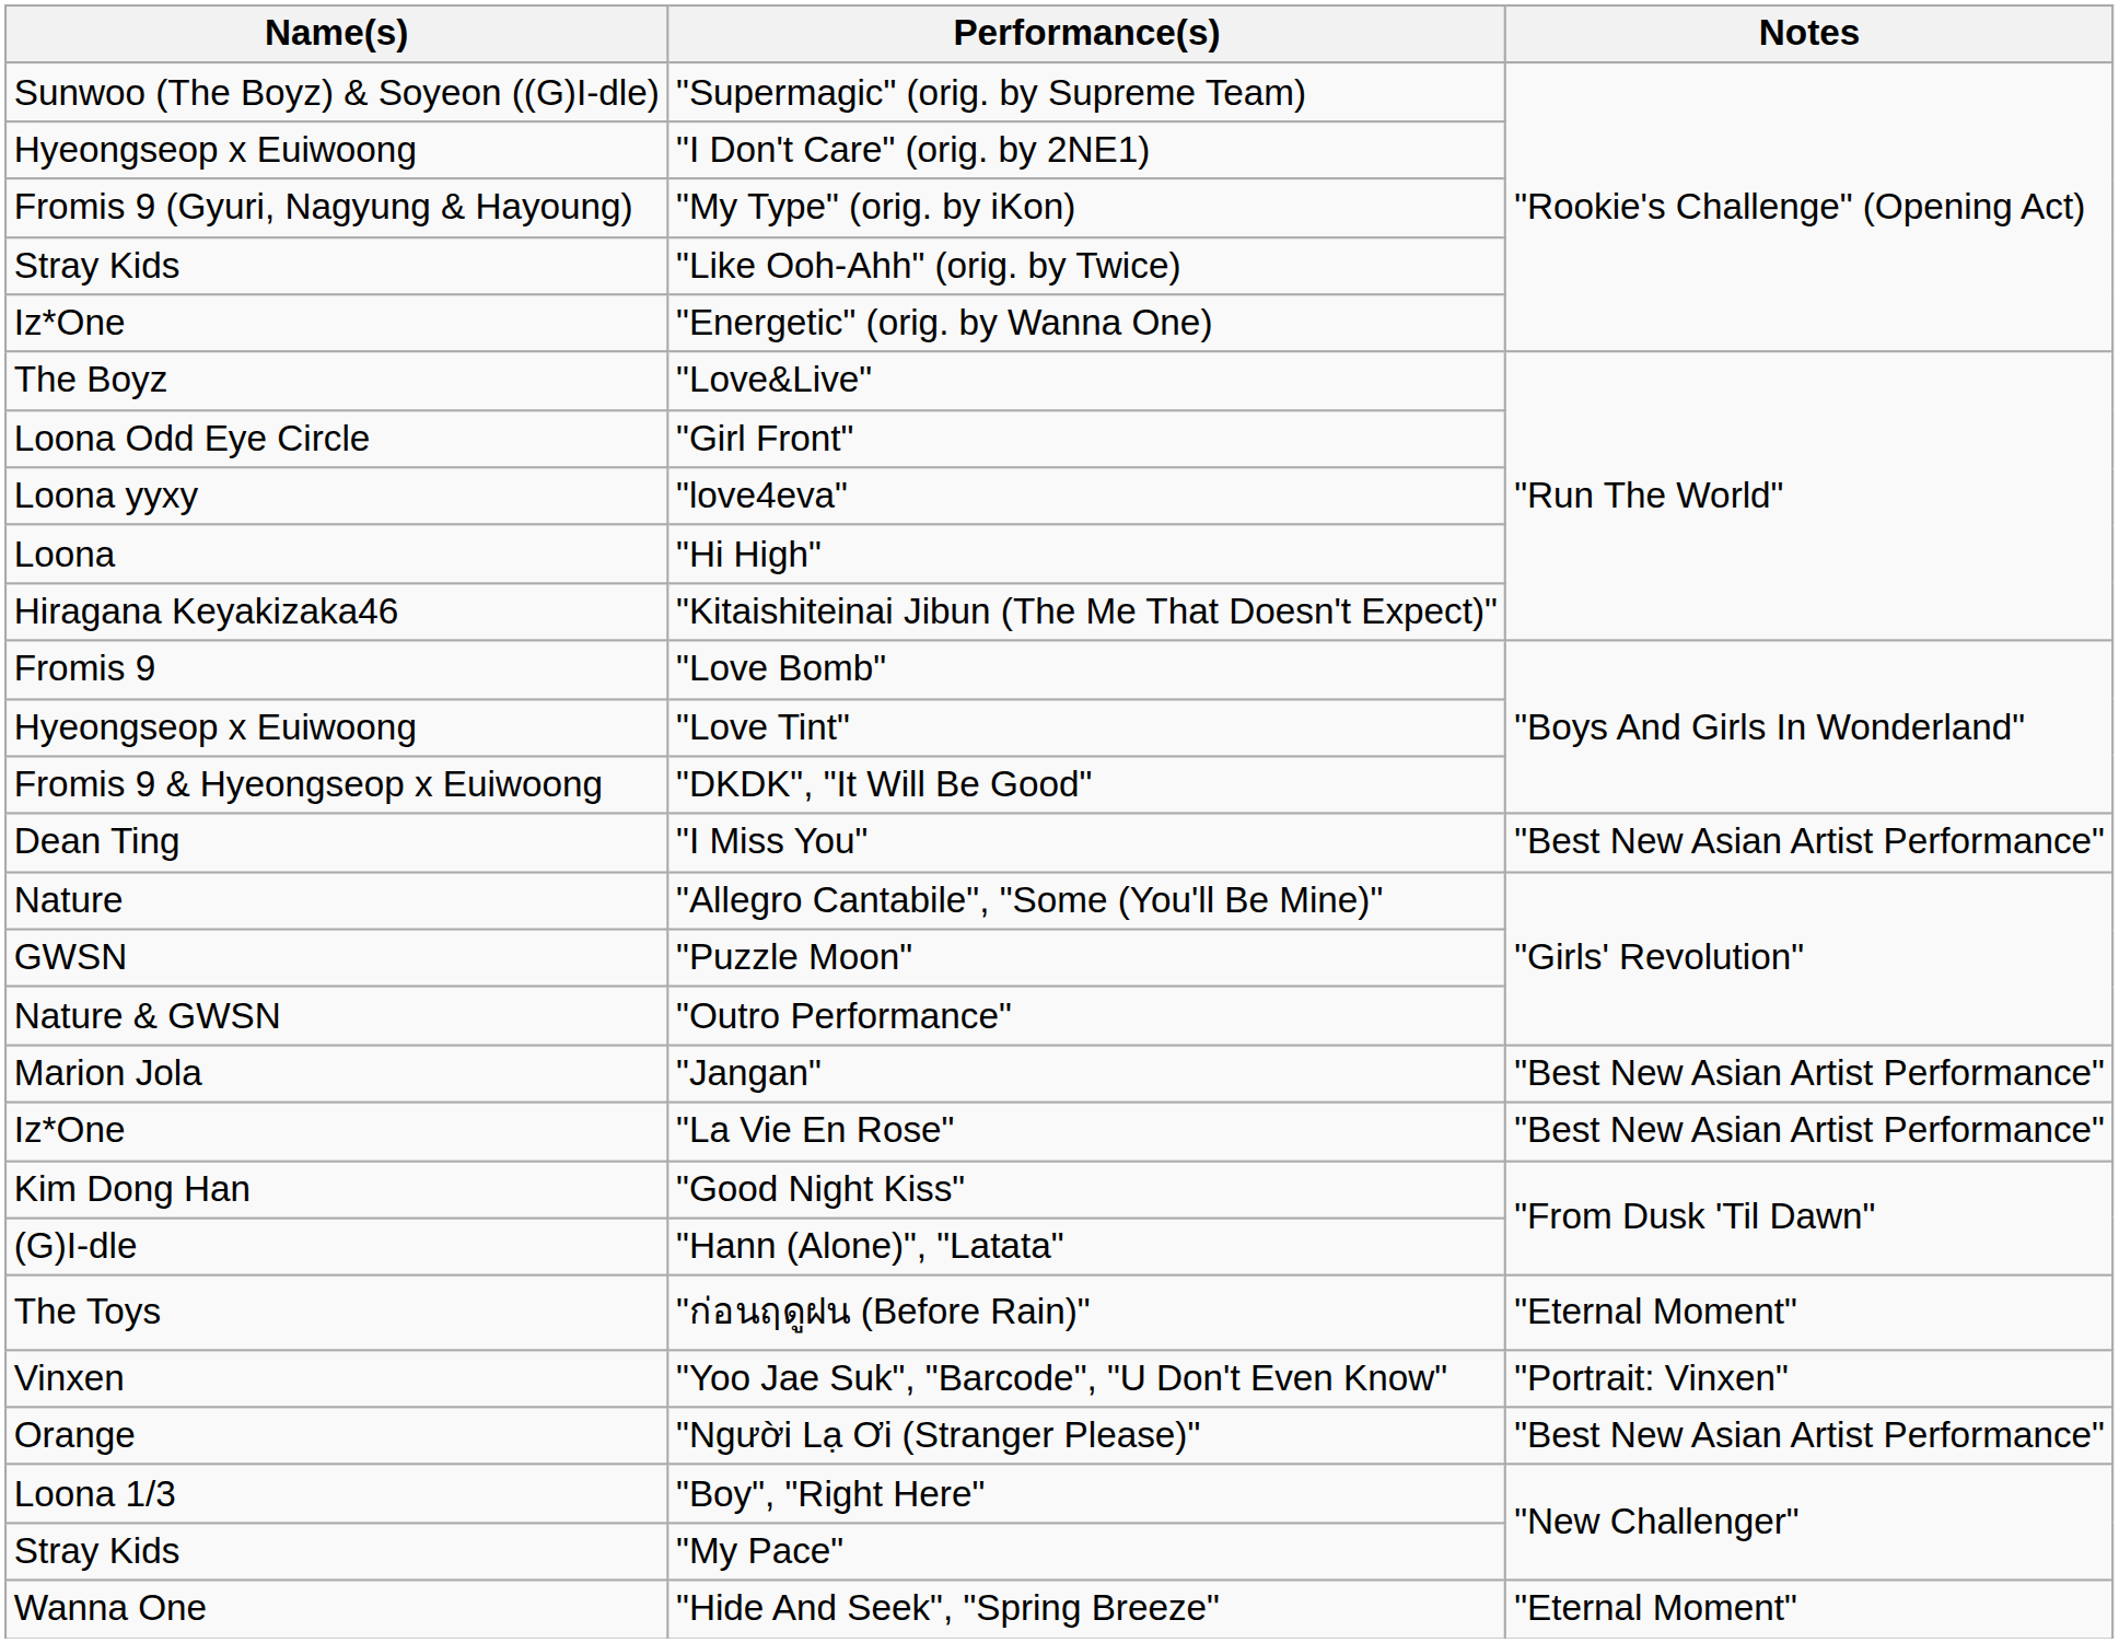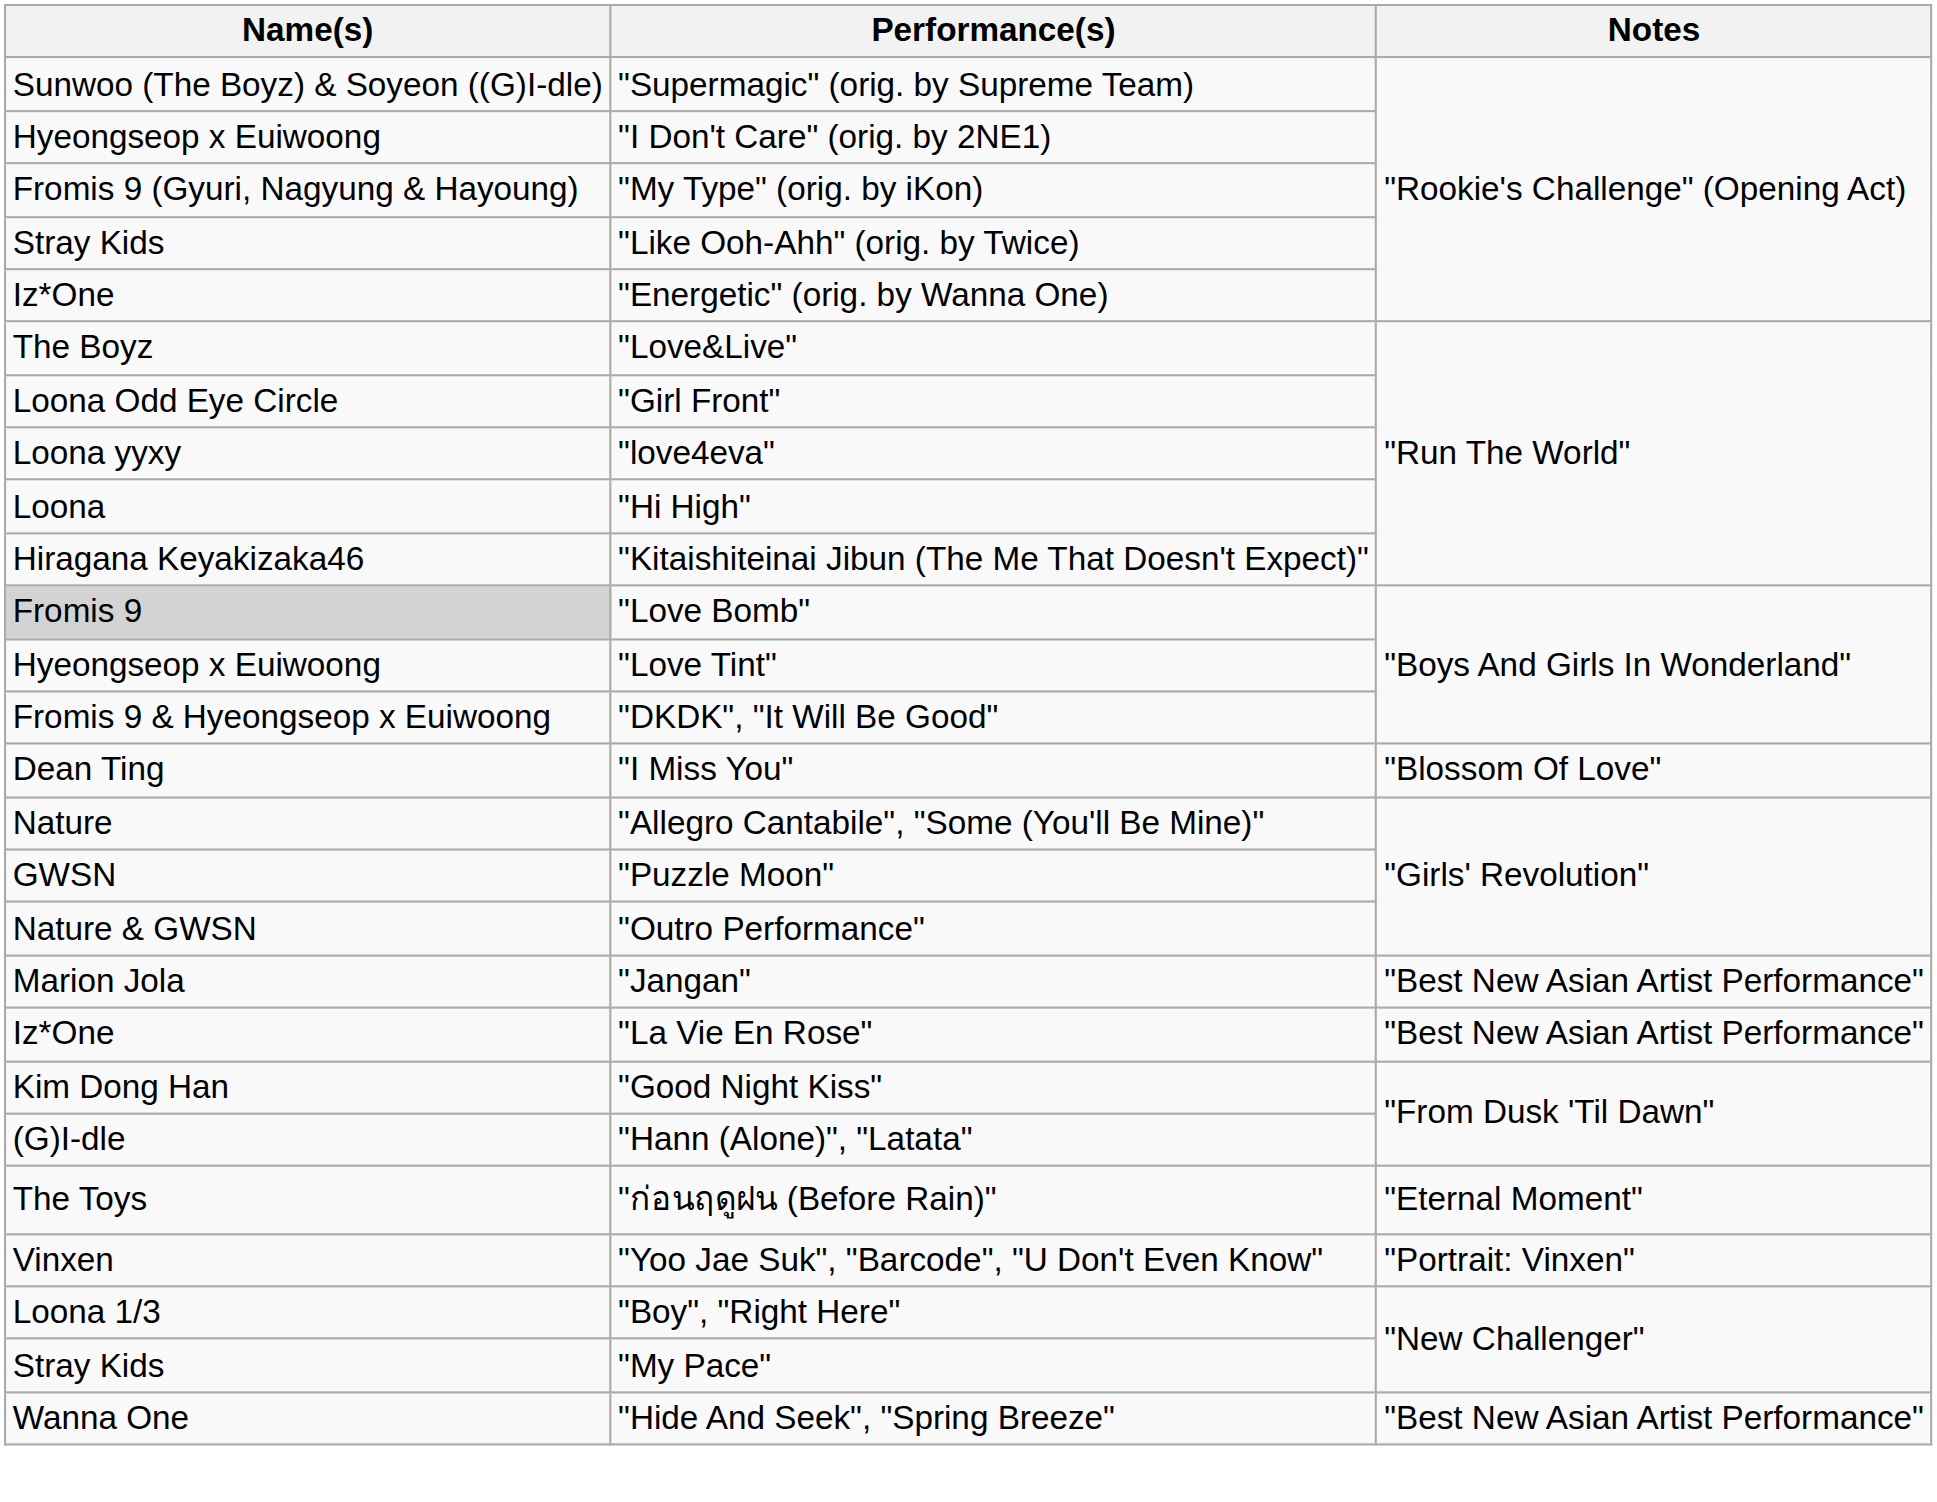"Love Bomb" | Name(s): no background -> lightgrey background
"I Miss You" | Notes: "Best New Asian Artist Performance" -> "Blossom Of Love"
- row: Orange | "Người Lạ Ơi (Stranger Please)" | "Best New Asian Artist Performance"
"Hide And Seek", "Spring Breeze" | Notes: "Eternal Moment" -> "Best New Asian Artist Performance"
